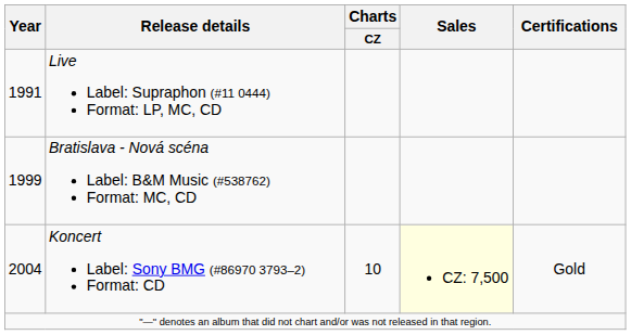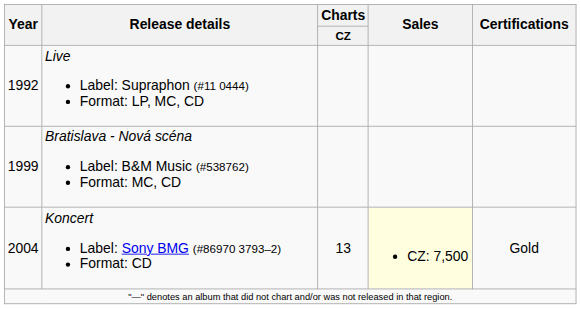Live Label: Supraphon (#11 0444) Format: LP, MC, CD | Year: 1991 -> 1992
Koncert Label: Sony BMG (#86970 3793–2) Format: CD | Charts / CZ: 10 -> 13
